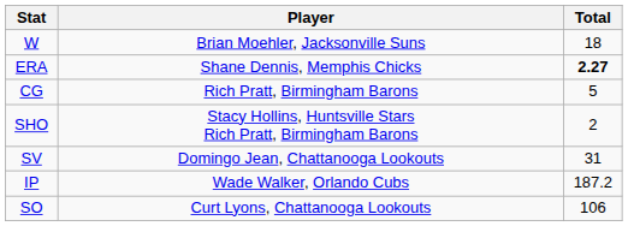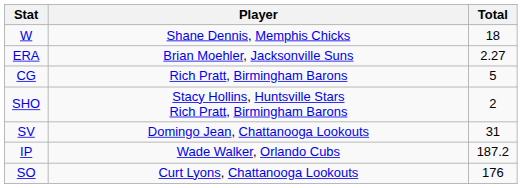W | Player: Brian Moehler, Jacksonville Suns -> Shane Dennis, Memphis Chicks
ERA | Player: Shane Dennis, Memphis Chicks -> Brian Moehler, Jacksonville Suns
ERA | Total: bold -> normal
SO | Total: 106 -> 176
